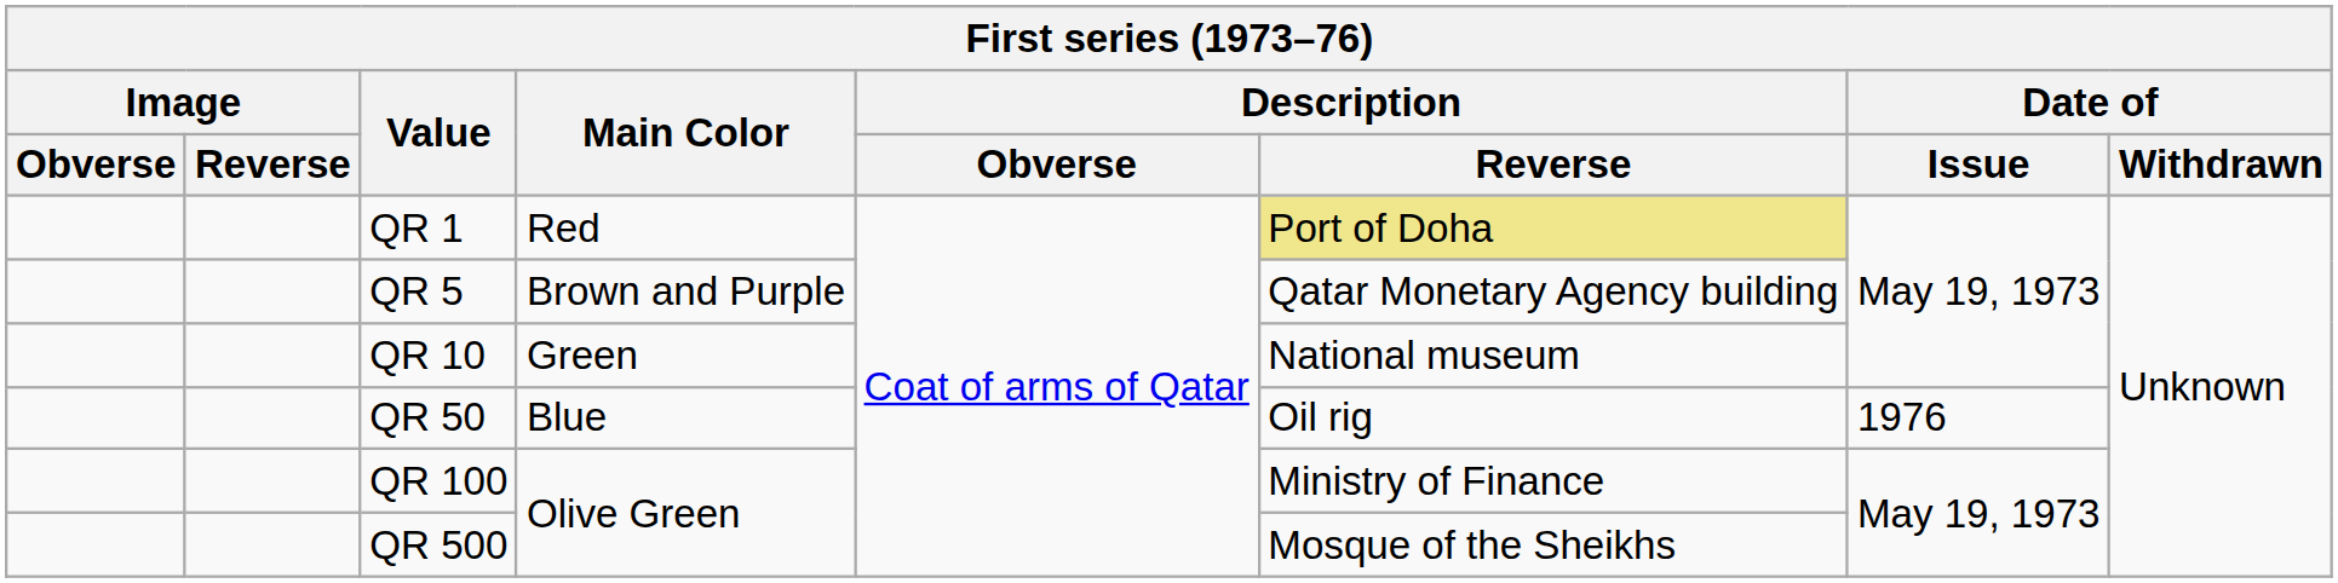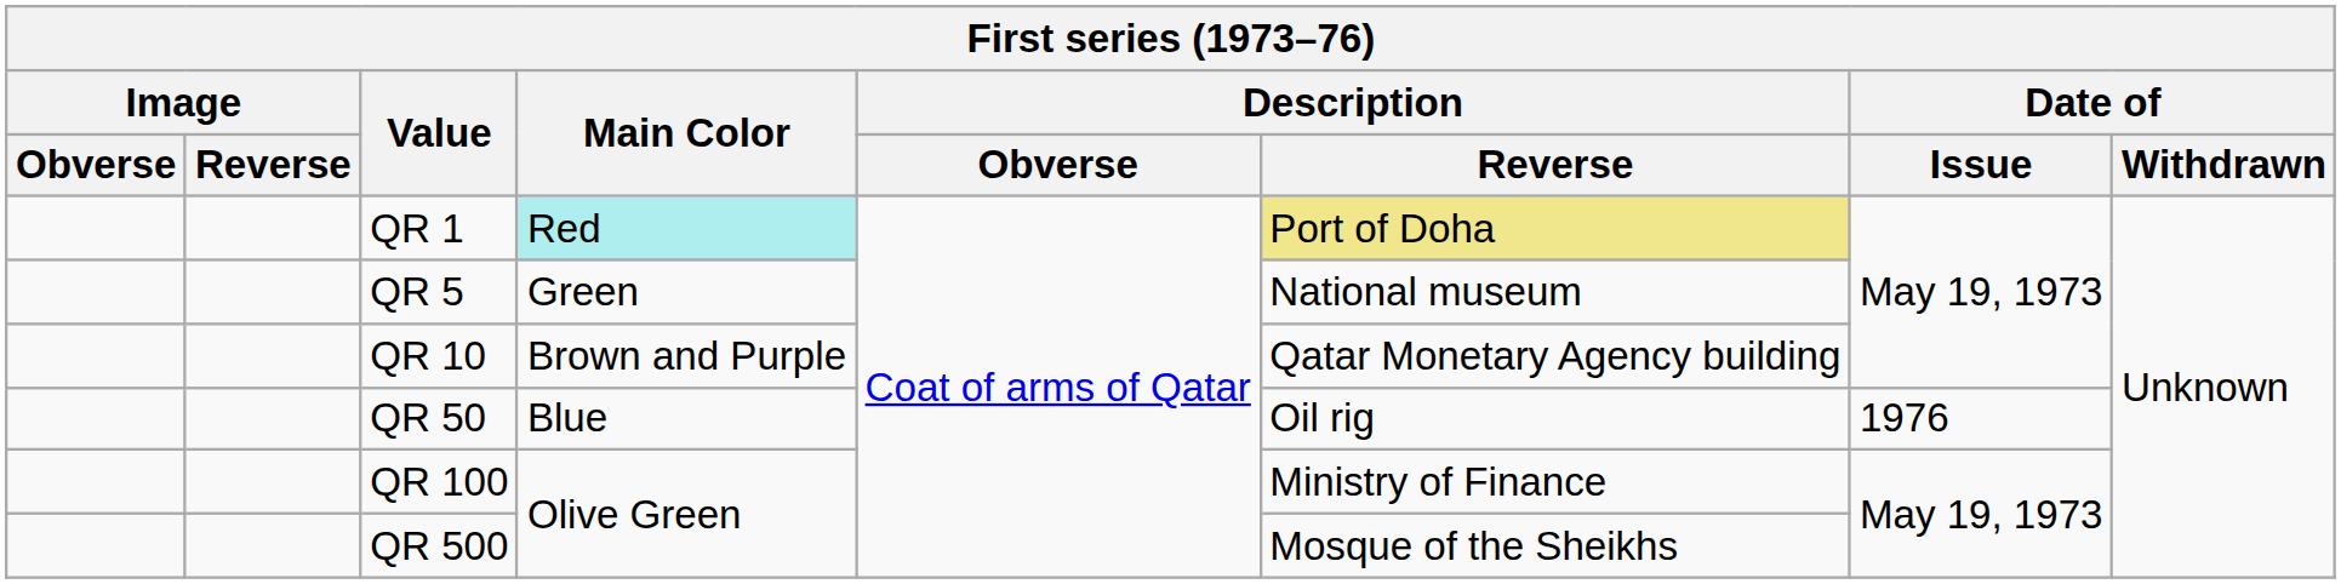QR 1 | Main Color: no background -> paleturquoise background
QR 5 | Main Color: Brown and Purple -> Green
QR 5 | Description / Reverse: Qatar Monetary Agency building -> National museum
QR 10 | Main Color: Green -> Brown and Purple
QR 10 | Description / Reverse: National museum -> Qatar Monetary Agency building
